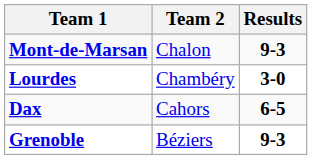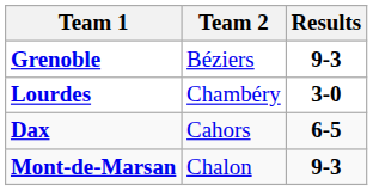rows swapped: Mont-de-Marsan <-> Grenoble
